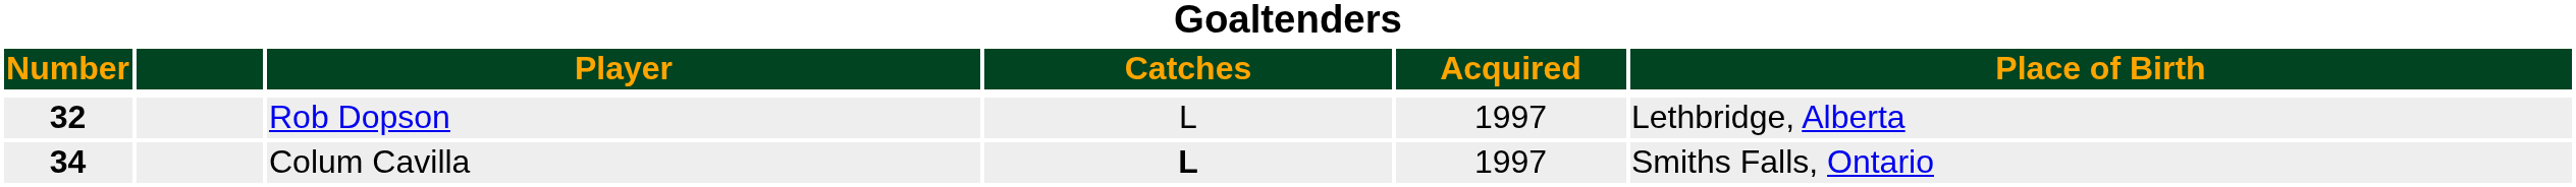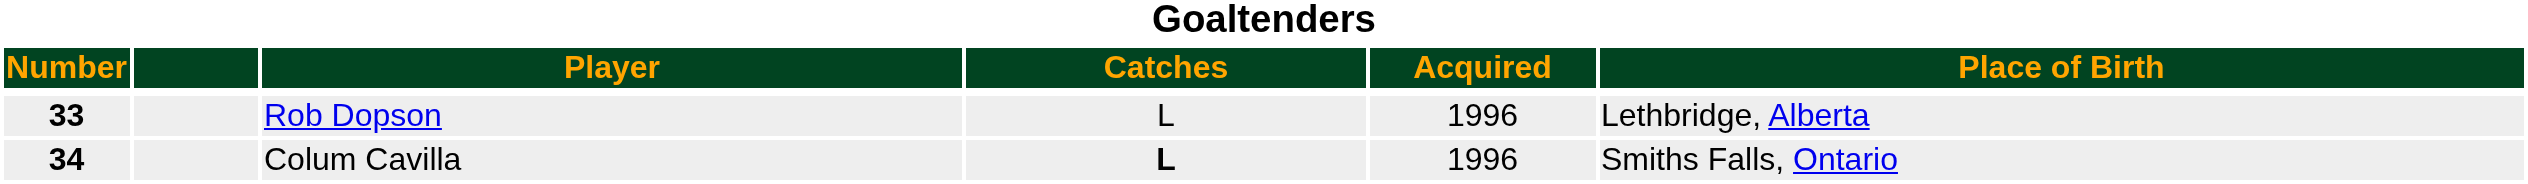Rob Dopson | Number: 32 -> 33
Rob Dopson | Acquired: 1997 -> 1996
Colum Cavilla | Acquired: 1997 -> 1996
